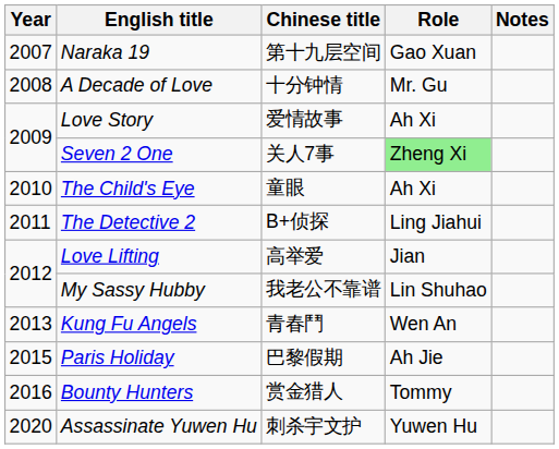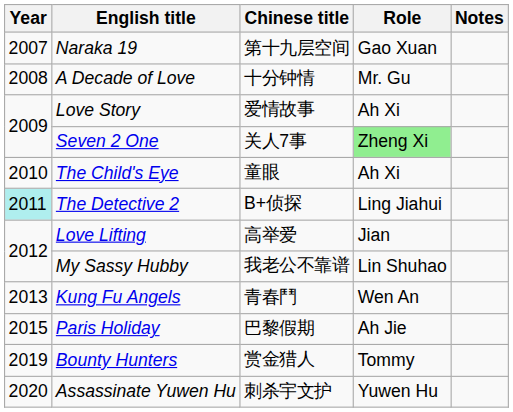The Detective 2 | Year: no background -> paleturquoise background
Bounty Hunters | Year: 2016 -> 2019
